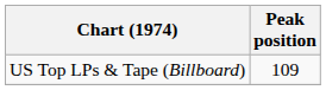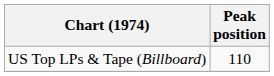US Top LPs & Tape (Billboard) | Peak position: 109 -> 110
